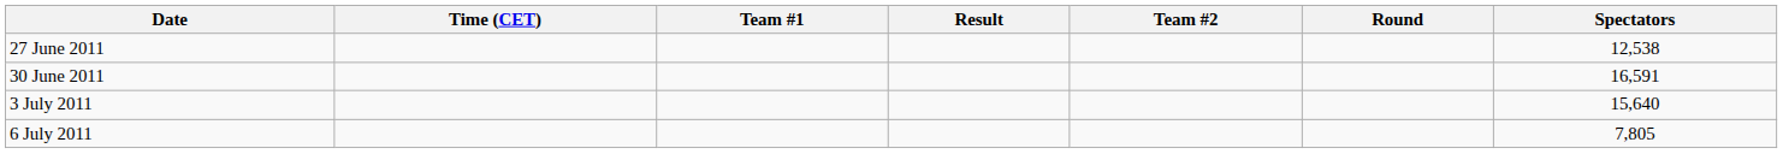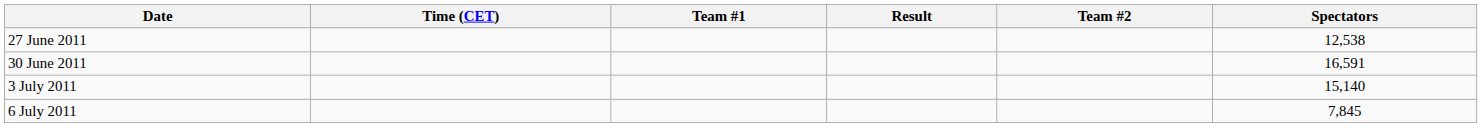- column: Round
3 July 2011 | Spectators: 15,640 -> 15,140
6 July 2011 | Spectators: 7,805 -> 7,845
